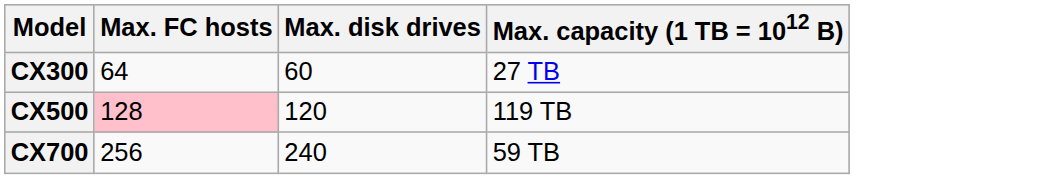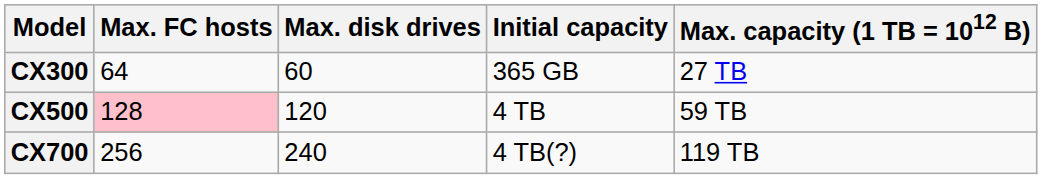+ column: Initial capacity | 365 GB | 4 TB | 4 TB(?)
CX500 | Max. capacity (1 TB = 1012 B): 119 TB -> 59 TB
CX700 | Max. capacity (1 TB = 1012 B): 59 TB -> 119 TB
